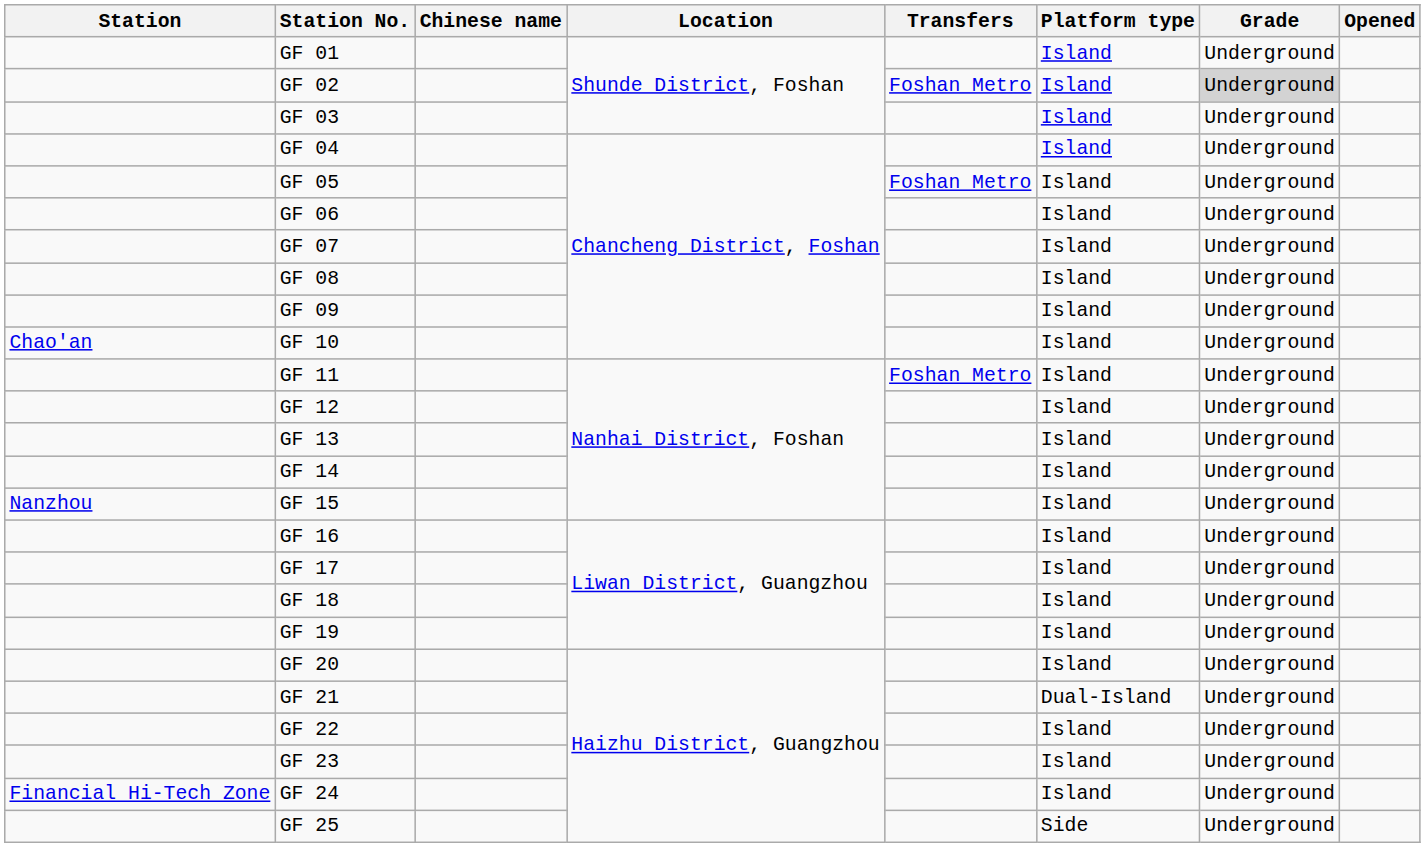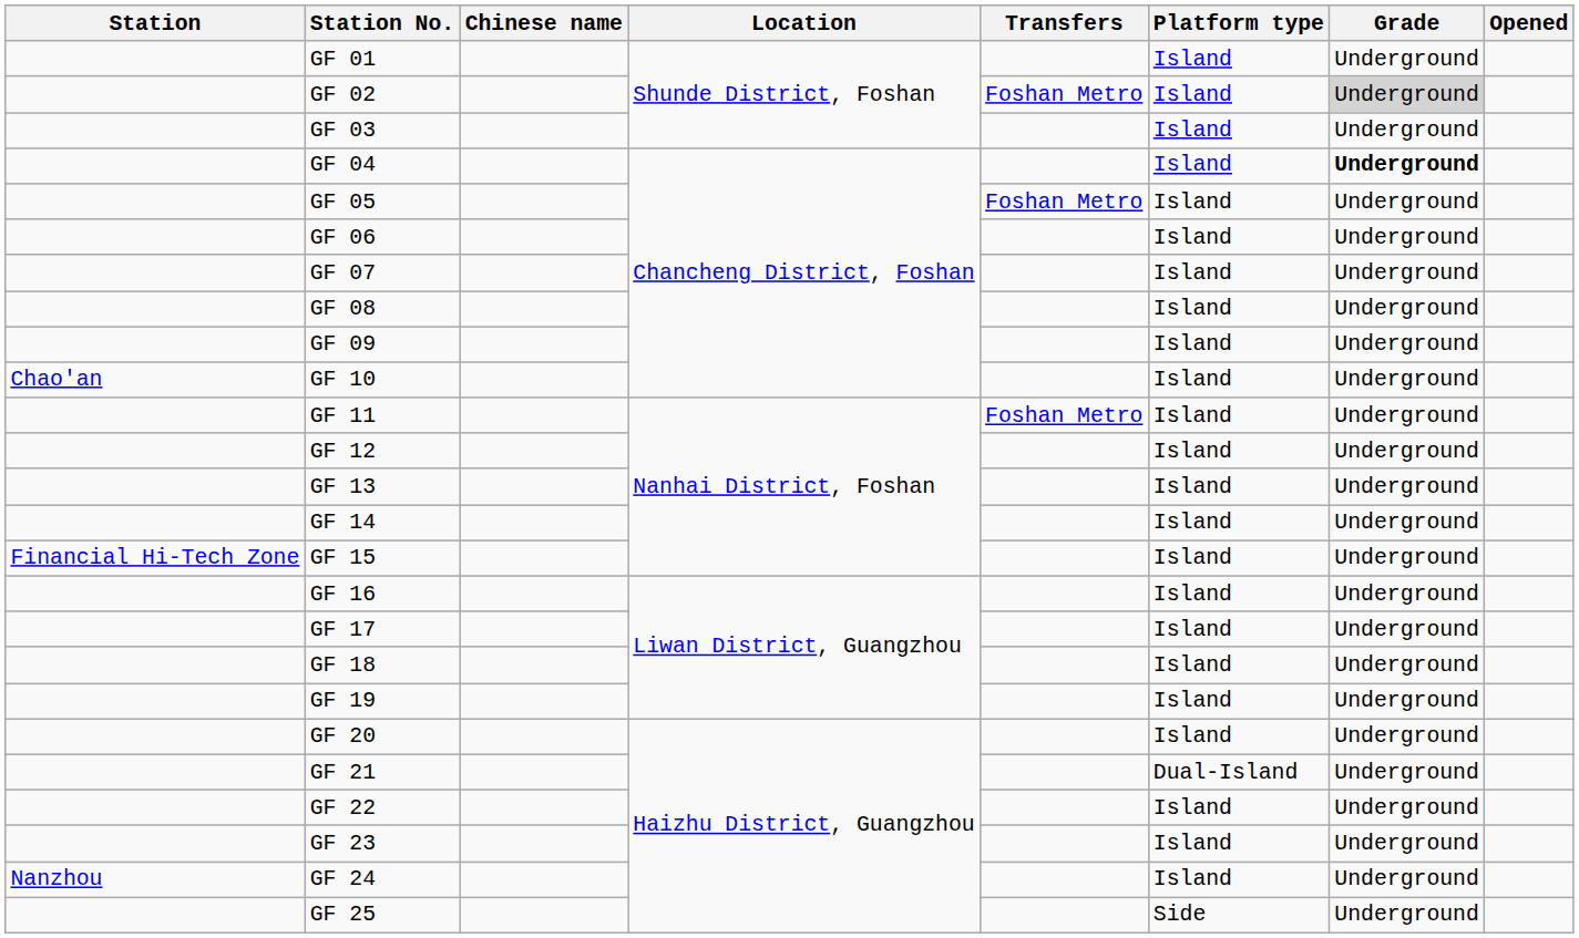GF 04 | Grade: normal -> bold
GF 15 | Station: Nanzhou -> Financial Hi-Tech Zone
GF 24 | Station: Financial Hi-Tech Zone -> Nanzhou
